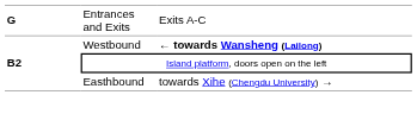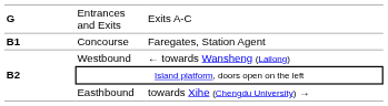+ row: B1 | Concourse | Faregates, Station Agent
Westbound | column 3: bold -> normal
